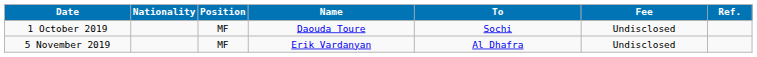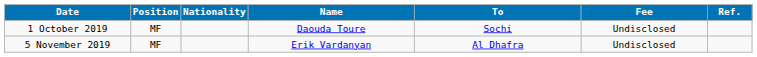columns swapped: Position <-> Nationality
